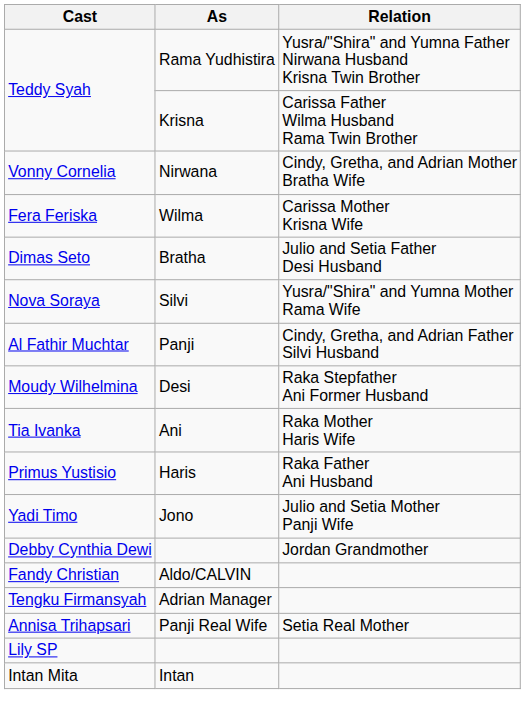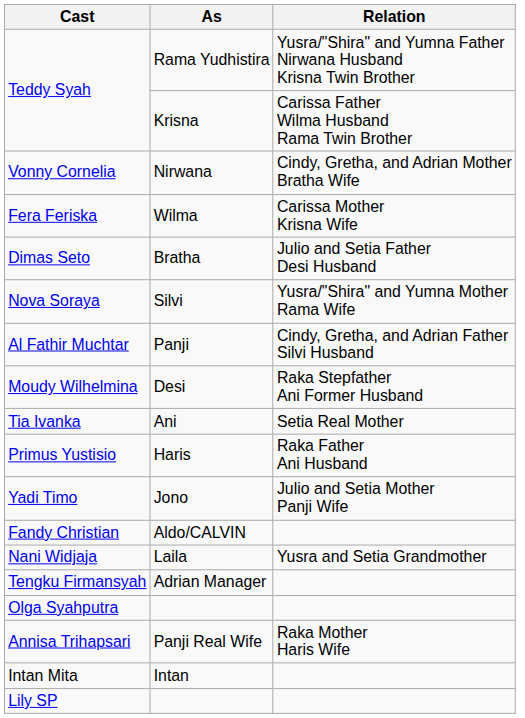Tia Ivanka | Relation: Raka Mother Haris Wife -> Setia Real Mother
- row: Debby Cynthia Dewi | Jordan Grandmother
+ row: Nani Widjaja | Laila | Yusra and Setia Grandmother
+ row: Olga Syahputra
Annisa Trihapsari | Relation: Setia Real Mother -> Raka Mother Haris Wife
rows swapped: Lily SP <-> Intan Mita
